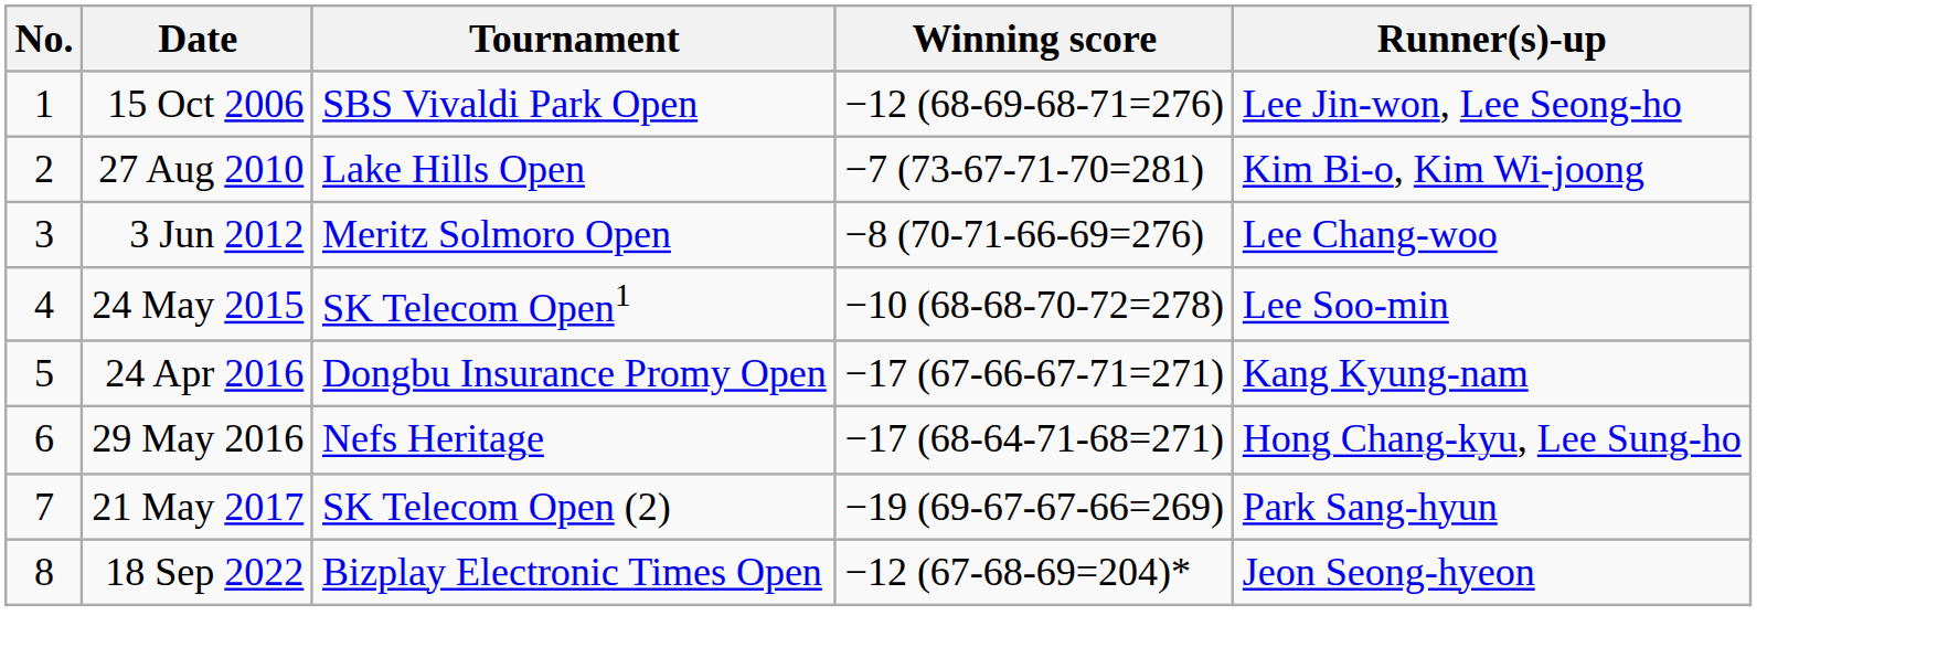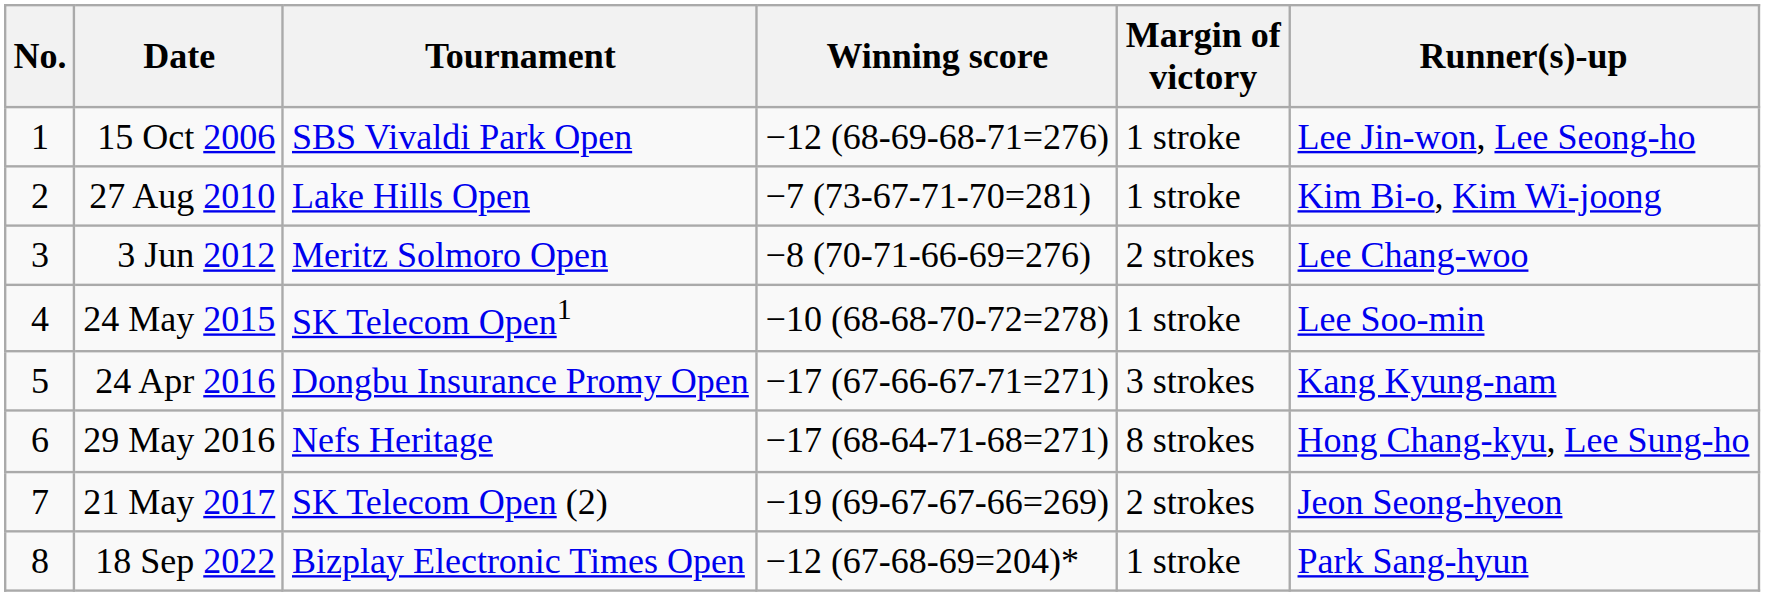+ column: Margin of victory | 1 stroke | 1 stroke | 2 strokes | 1 stroke | 3 strokes | 8 strokes | 2 strokes | 1 stroke
21 May 2017 | Runner(s)-up: Park Sang-hyun -> Jeon Seong-hyeon
18 Sep 2022 | Runner(s)-up: Jeon Seong-hyeon -> Park Sang-hyun
